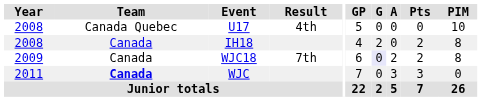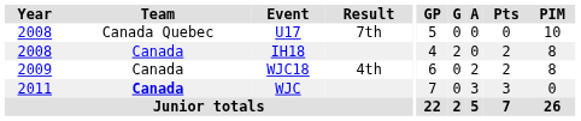U17 | Result: 4th -> 7th
WJC18 | Result: 7th -> 4th
WJC18 | G: lavender background -> no background
